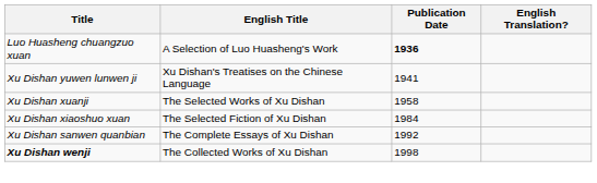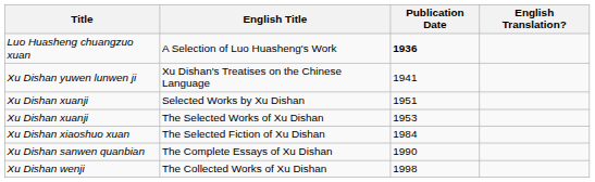+ row: Xu Dishan xuanji | Selected Works by Xu Dishan | 1951
The Selected Works of Xu Dishan | Publication Date: 1958 -> 1953
The Complete Essays of Xu Dishan | Publication Date: 1992 -> 1990
The Collected Works of Xu Dishan | Title: bold -> normal
